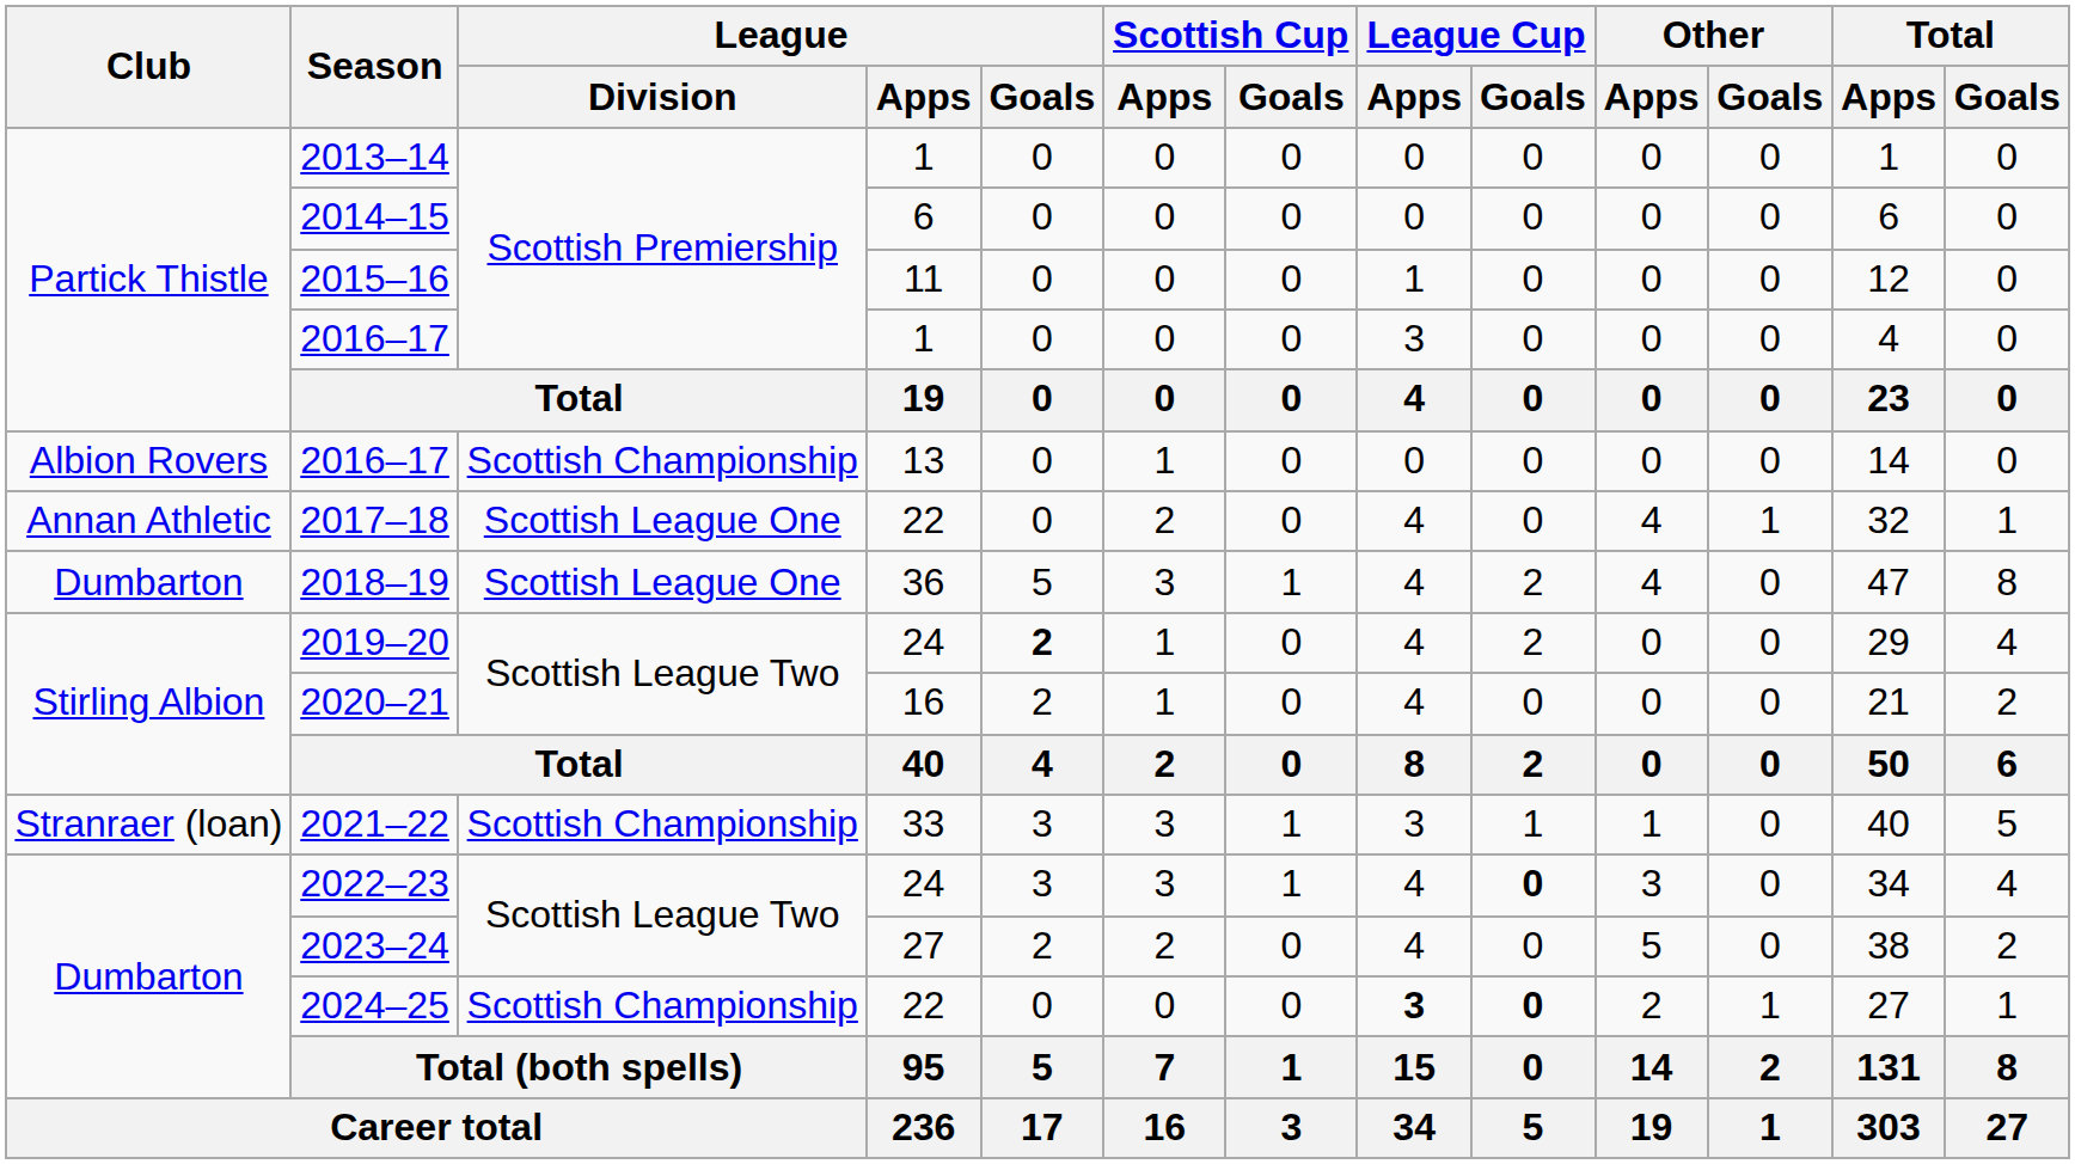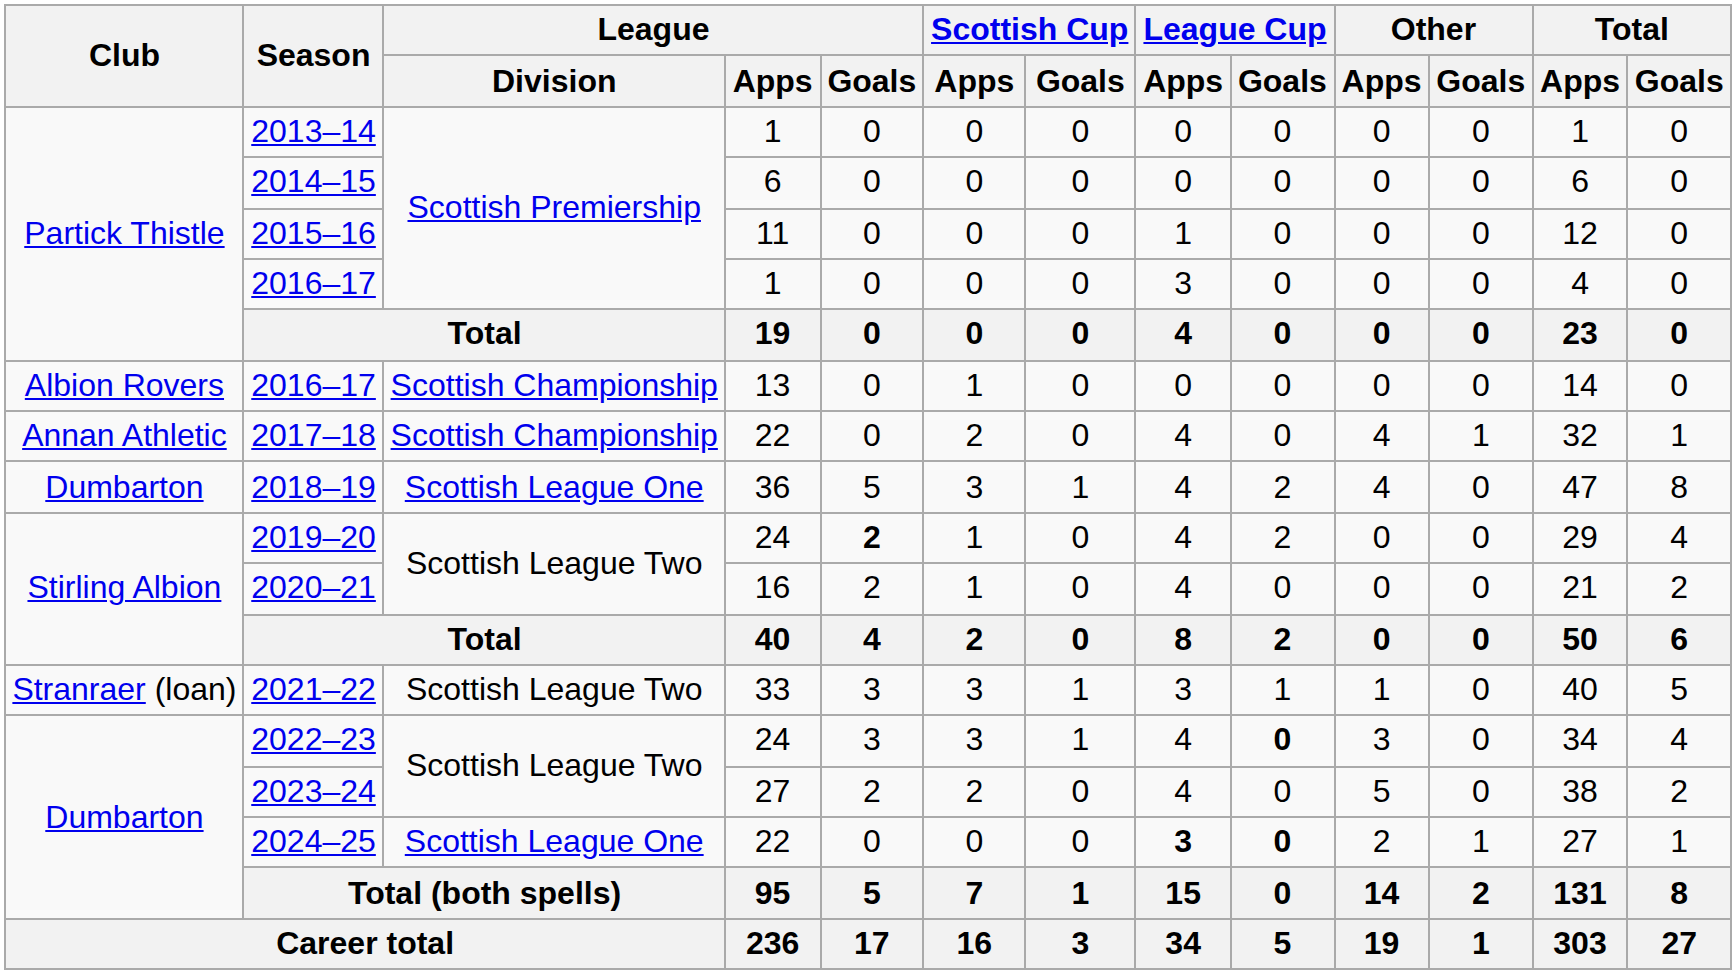2017–18 | League / Division: Scottish League One -> Scottish Championship
2021–22 | League / Division: Scottish Championship -> Scottish League Two
2024–25 | League / Division: Scottish Championship -> Scottish League One
